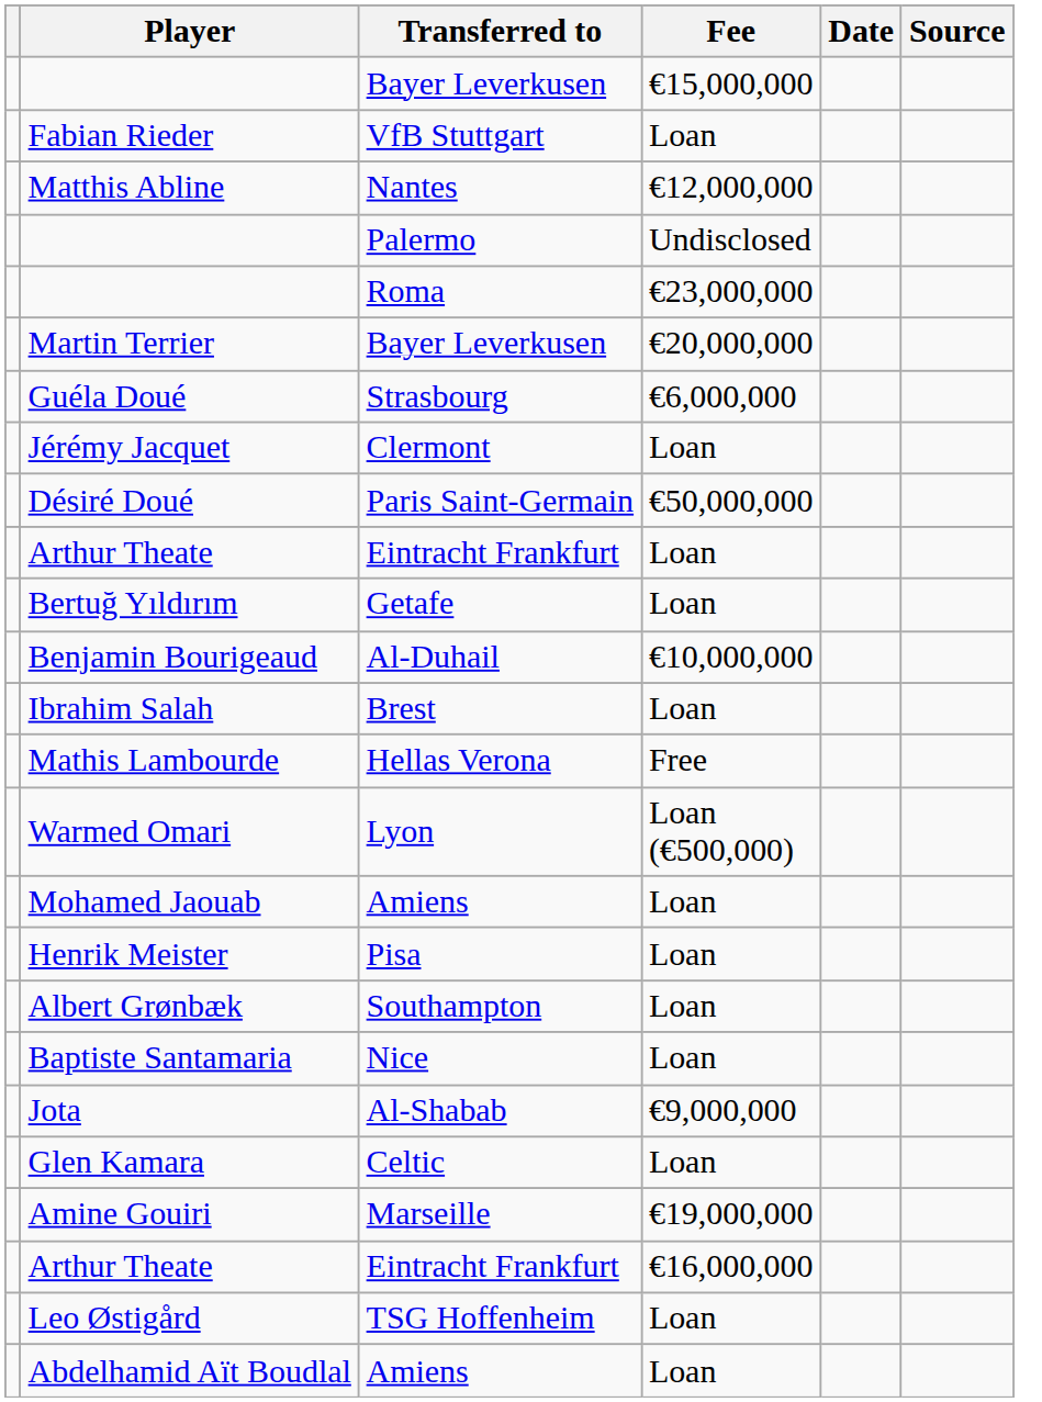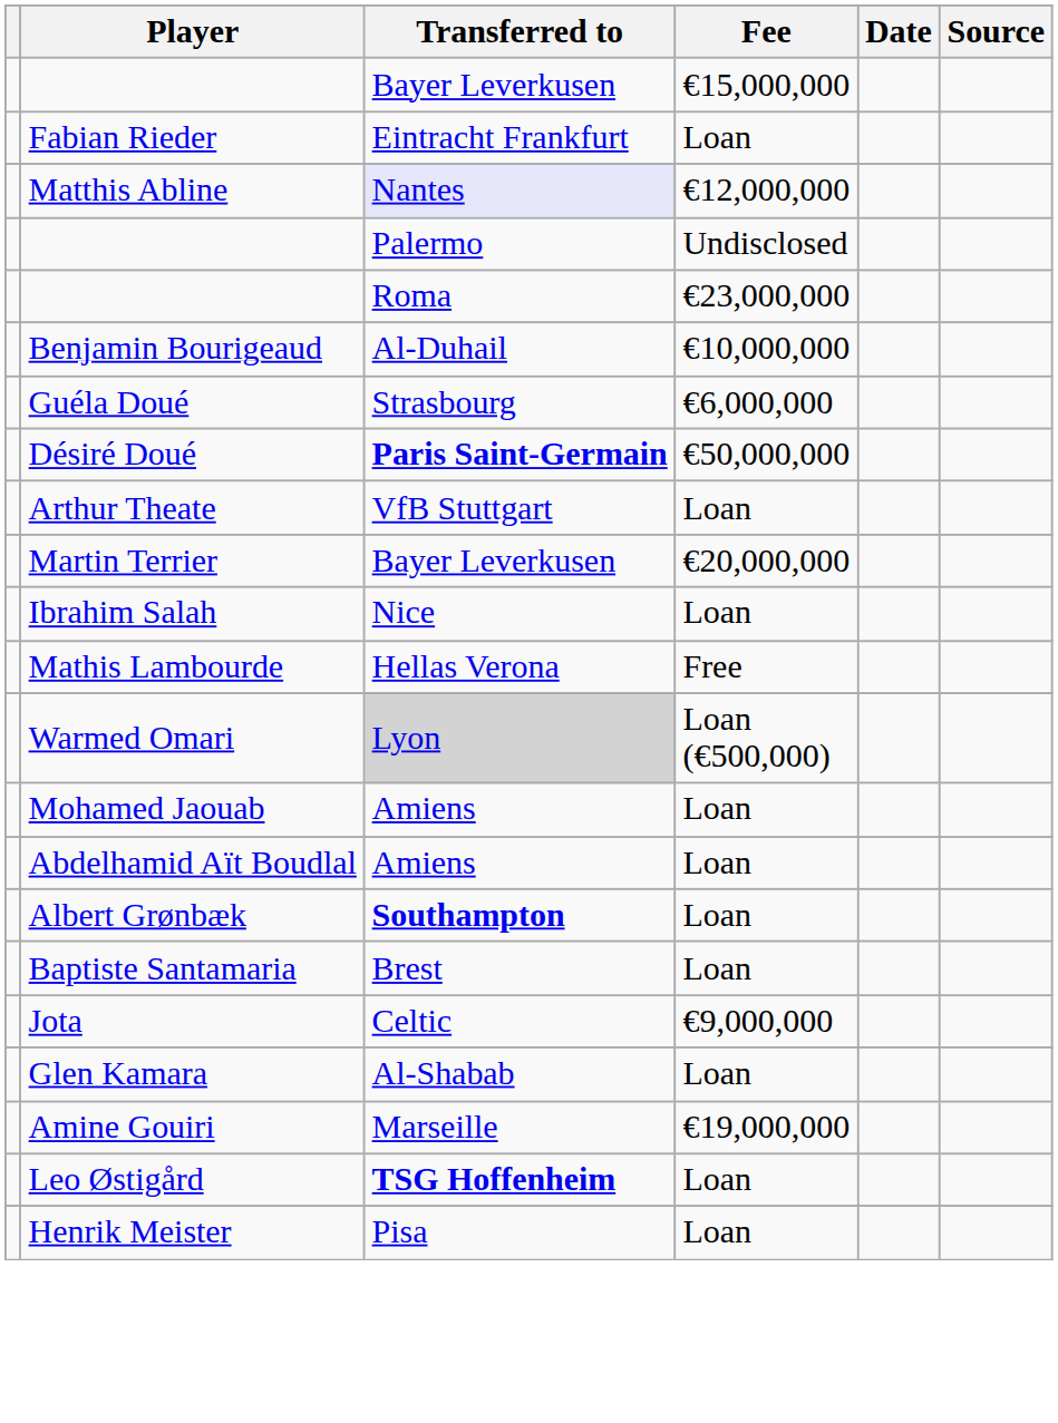Fabian Rieder | Transferred to: VfB Stuttgart -> Eintracht Frankfurt
Matthis Abline | Transferred to: no background -> lavender background
rows swapped: Martin Terrier <-> Benjamin Bourigeaud
- row: Jérémy Jacquet | Clermont | Loan
Désiré Doué | Transferred to: normal -> bold
Arthur Theate / Loan | Transferred to: Eintracht Frankfurt -> VfB Stuttgart
- row: Bertuğ Yıldırım | Getafe | Loan
Ibrahim Salah | Transferred to: Brest -> Nice
Warmed Omari | Transferred to: no background -> lightgrey background
rows swapped: Henrik Meister <-> Abdelhamid Aït Boudlal
Albert Grønbæk | Transferred to: normal -> bold
Baptiste Santamaria | Transferred to: Nice -> Brest
Jota | Transferred to: Al-Shabab -> Celtic
Glen Kamara | Transferred to: Celtic -> Al-Shabab
- row: Arthur Theate | Eintracht Frankfurt | €16,000,000
Leo Østigård | Transferred to: normal -> bold
